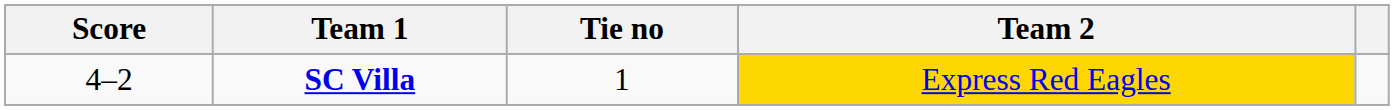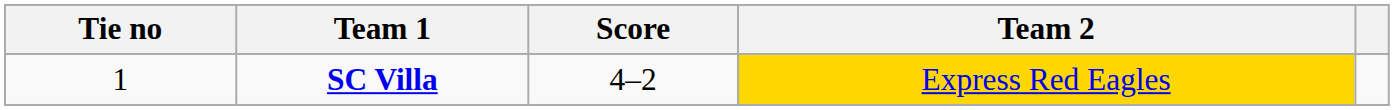columns swapped: Tie no <-> Score
